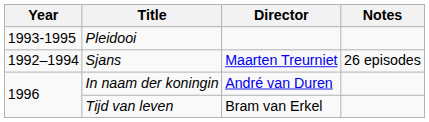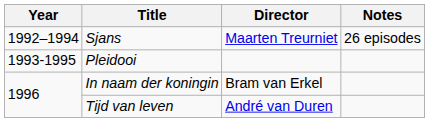rows swapped: Sjans <-> Pleidooi
In naam der koningin | Director: André van Duren -> Bram van Erkel
Tijd van leven | Director: Bram van Erkel -> André van Duren
